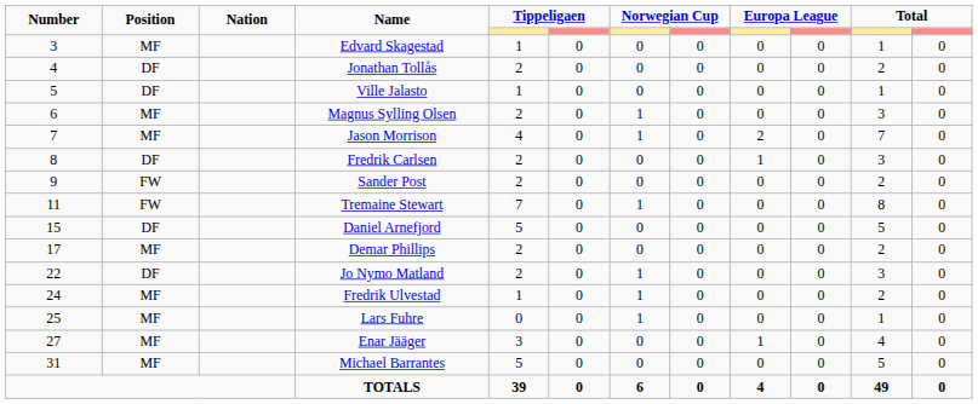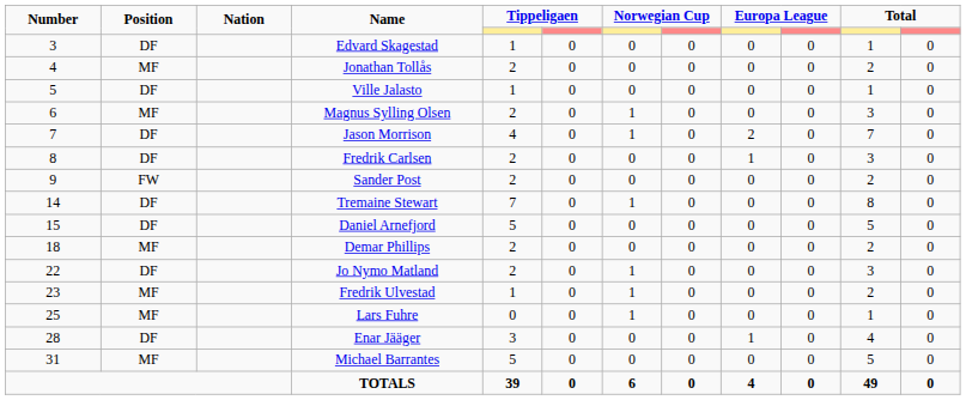Edvard Skagestad | Position: MF -> DF
Jonathan Tollås | Position: DF -> MF
Jason Morrison | Position: MF -> DF
Tremaine Stewart | Number: 11 -> 14
Tremaine Stewart | Position: FW -> DF
Demar Phillips | Number: 17 -> 18
Fredrik Ulvestad | Number: 24 -> 23
Enar Jääger | Number: 27 -> 28
Enar Jääger | Position: MF -> DF
